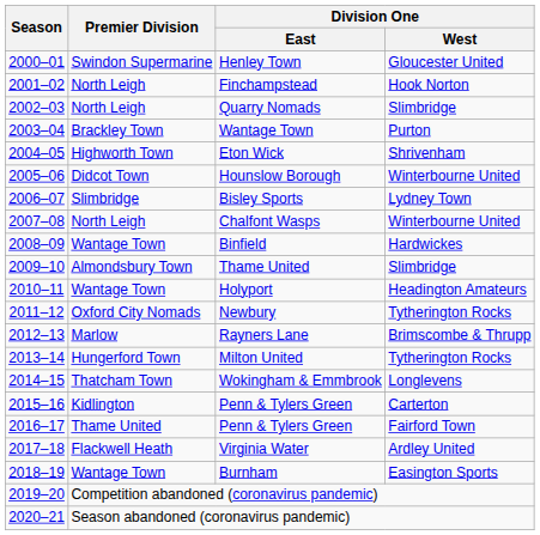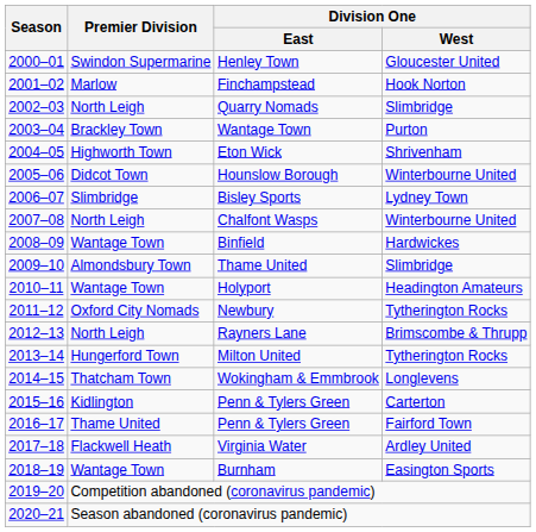Finchampstead | Premier Division: North Leigh -> Marlow
Rayners Lane | Premier Division: Marlow -> North Leigh
